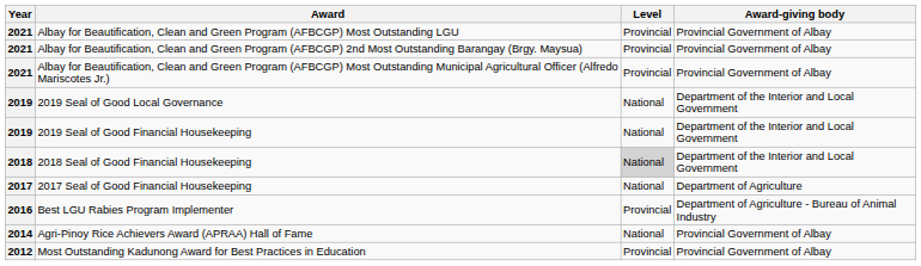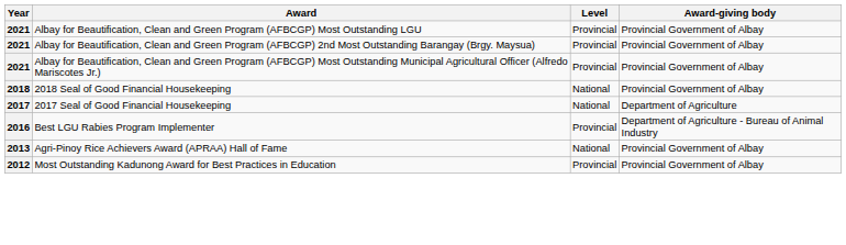- row: 2019 | 2019 Seal of Good Local Governance | National | Department of the Interior and Local Government
- row: 2019 | 2019 Seal of Good Financial Housekeeping | National | Department of the Interior and Local Government
2018 Seal of Good Financial Housekeeping | Level: lightgrey background -> no background
2018 Seal of Good Financial Housekeeping | Award-giving body: Department of the Interior and Local Government -> Provincial Government of Albay
Agri-Pinoy Rice Achievers Award (APRAA) Hall of Fame | Year: 2014 -> 2013
